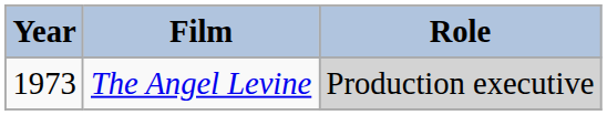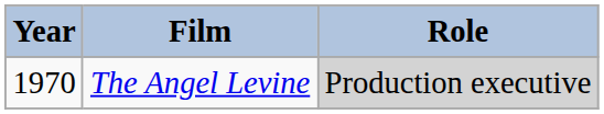The Angel Levine | Year: 1973 -> 1970
